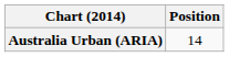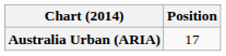Australia Urban (ARIA) | Position: 14 -> 17
